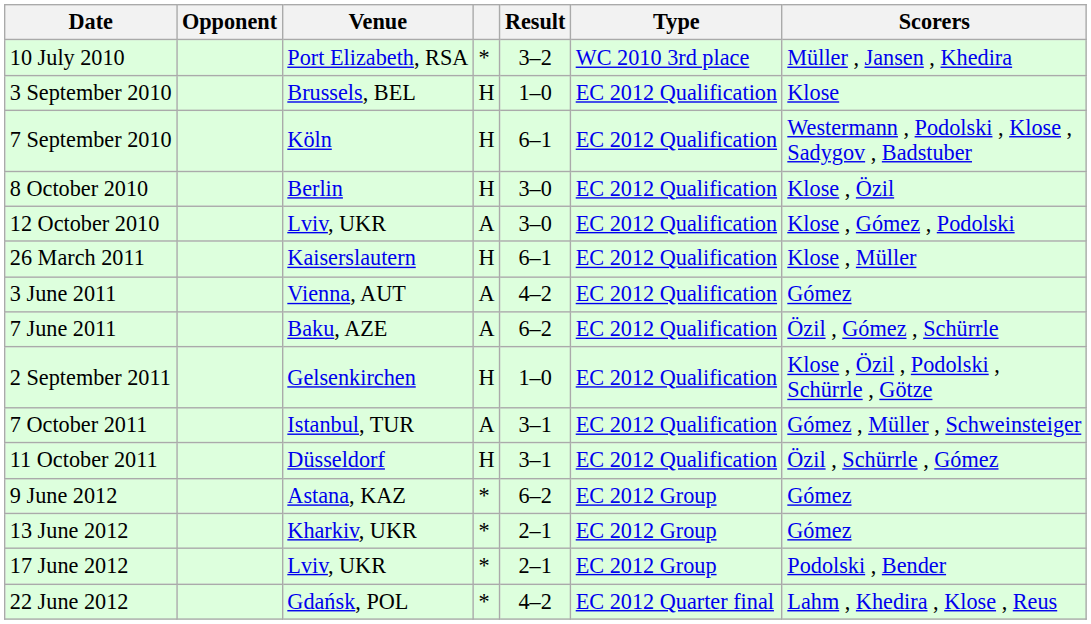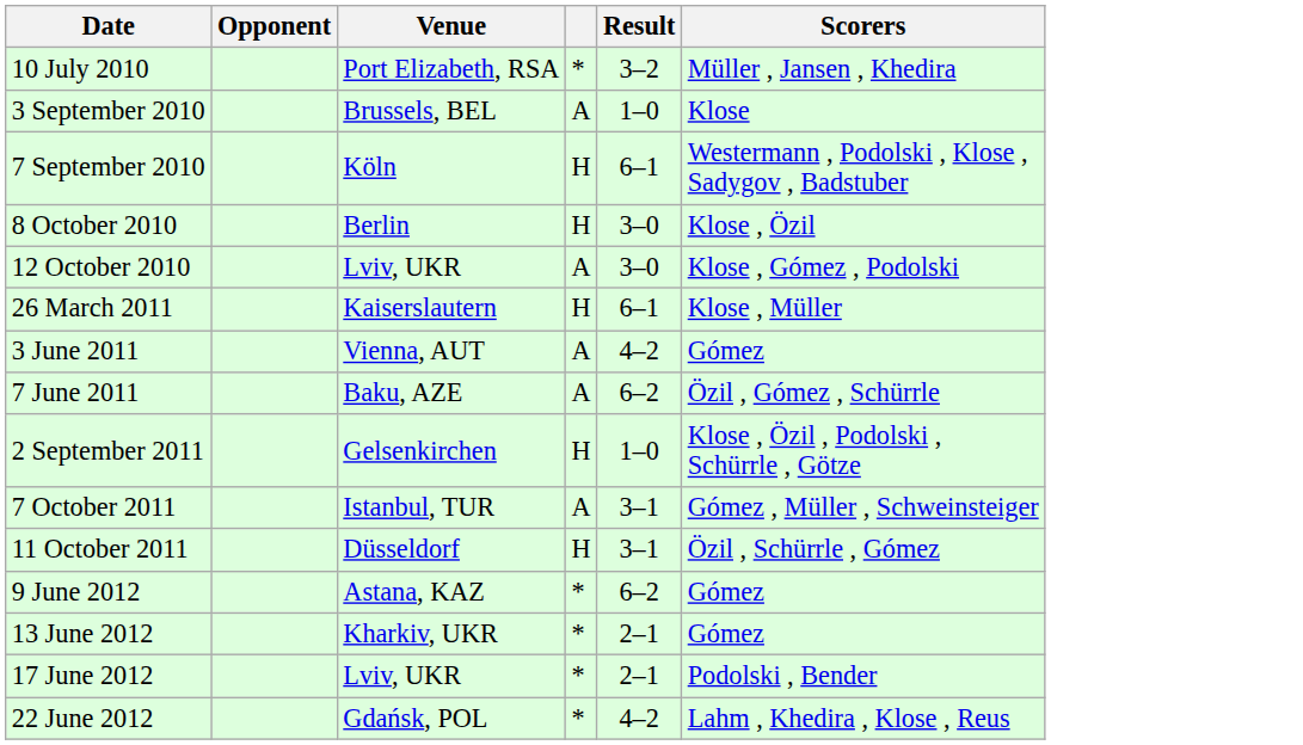- column: Type | WC 2010 3rd place | EC 2012 Qualification | EC 2012 Qualification | EC 2012 Qualification | EC 2012 Qualification | EC 2012 Qualification | EC 2012 Qualification | EC 2012 Qualification | EC 2012 Qualification | EC 2012 Qualification | EC 2012 Qualification | EC 2012 Group | EC 2012 Group | EC 2012 Group | EC 2012 Quarter final
3 September 2010 | column 4: H -> A
